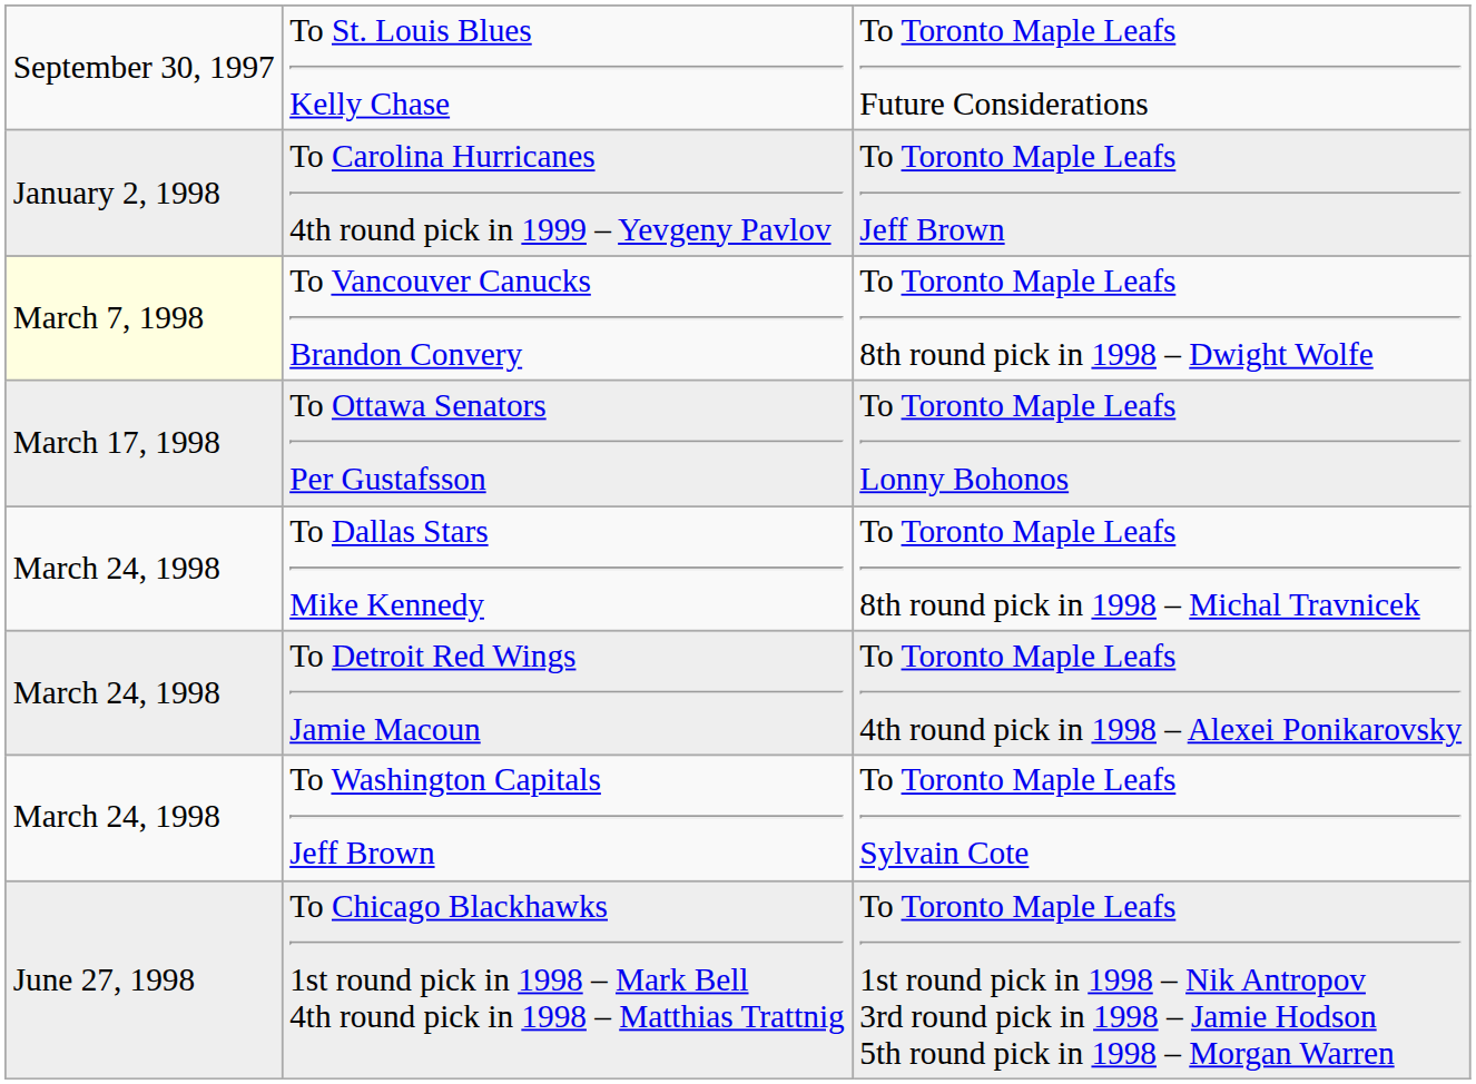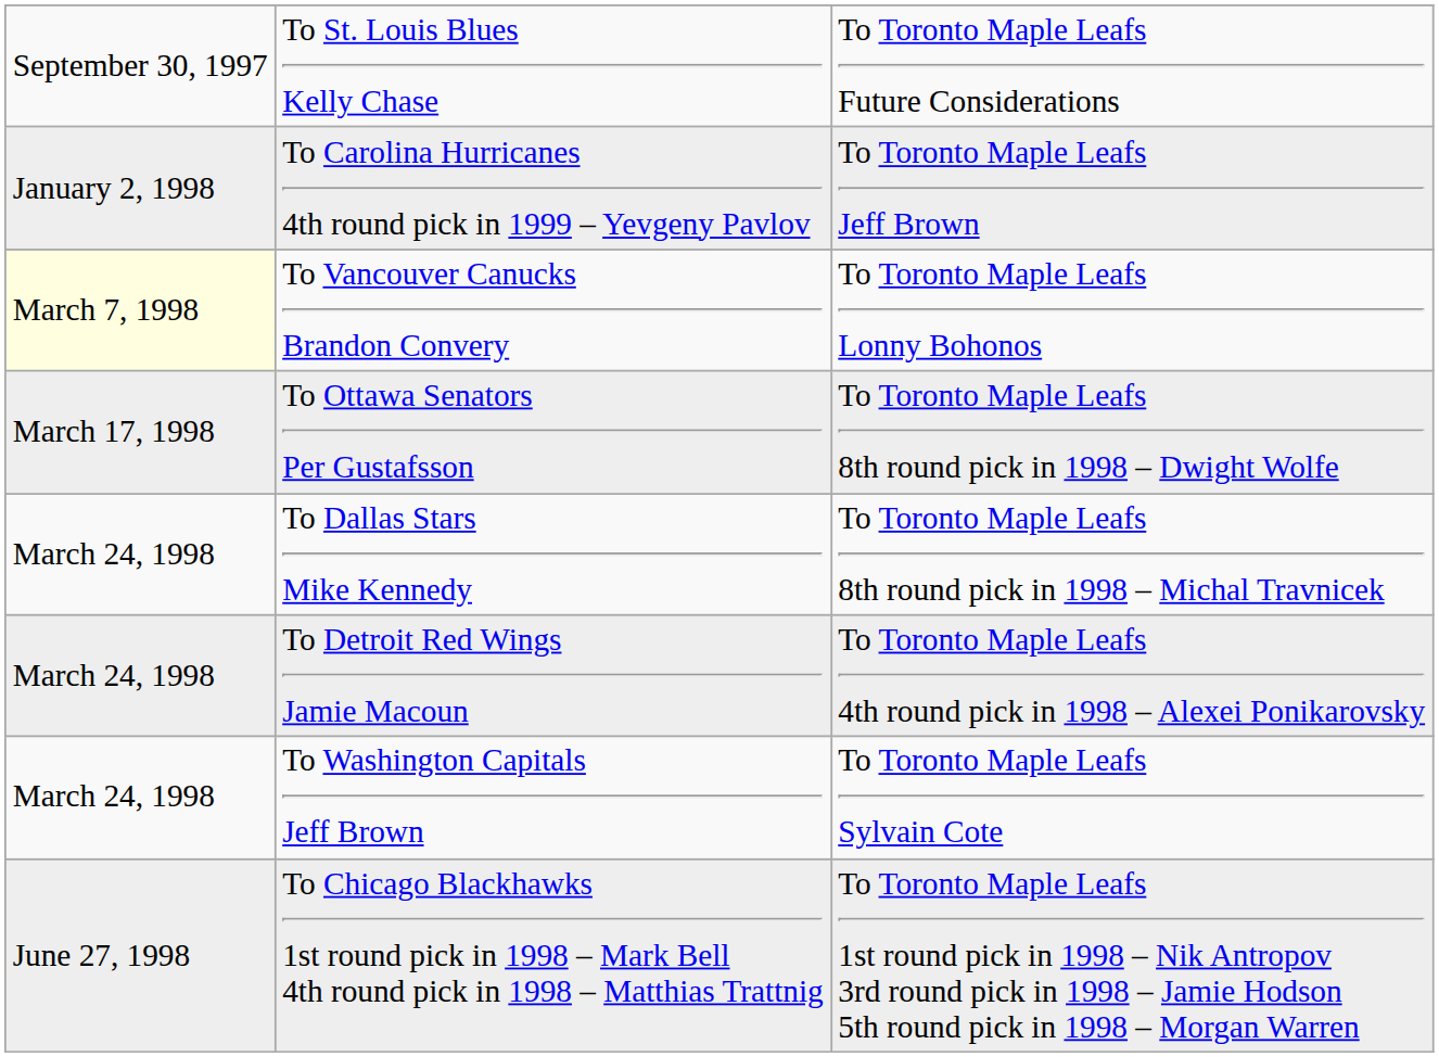To Vancouver Canucks Brandon Convery | column 3: To Toronto Maple Leafs 8th round pick in 1998 – Dwight Wolfe -> To Toronto Maple Leafs Lonny Bohonos
To Ottawa Senators Per Gustafsson | column 3: To Toronto Maple Leafs Lonny Bohonos -> To Toronto Maple Leafs 8th round pick in 1998 – Dwight Wolfe
